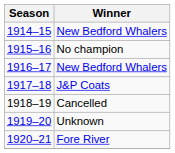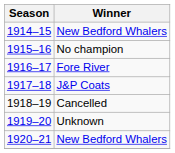1916–17 | Winner: New Bedford Whalers -> Fore River
1920–21 | Winner: Fore River -> New Bedford Whalers
